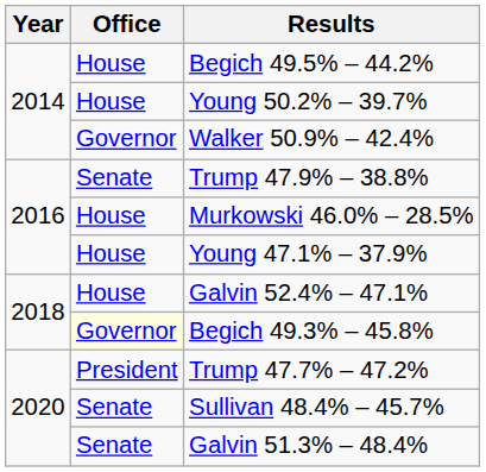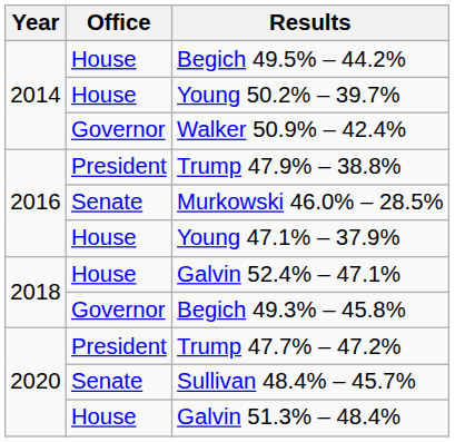Trump 47.9% – 38.8% | Office: Senate -> President
Murkowski 46.0% – 28.5% | Office: House -> Senate
Begich 49.3% – 45.8% | Office: lightyellow background -> no background
Galvin 51.3% – 48.4% | Office: Senate -> House
